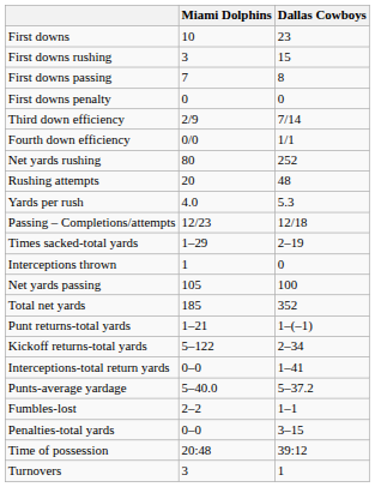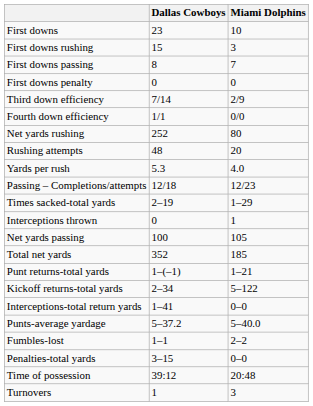columns swapped: Dallas Cowboys <-> Miami Dolphins
